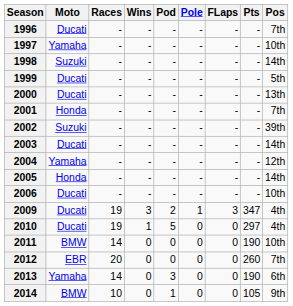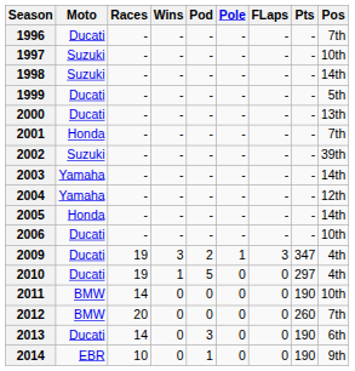1997 | Moto: Yamaha -> Suzuki
2003 | Moto: Ducati -> Yamaha
2012 | Moto: EBR -> BMW
2013 | Moto: Yamaha -> Ducati
2014 | Moto: BMW -> EBR
2014 | Pts: 105 -> 190
